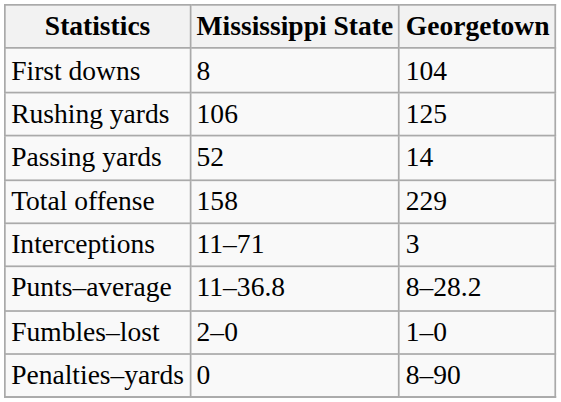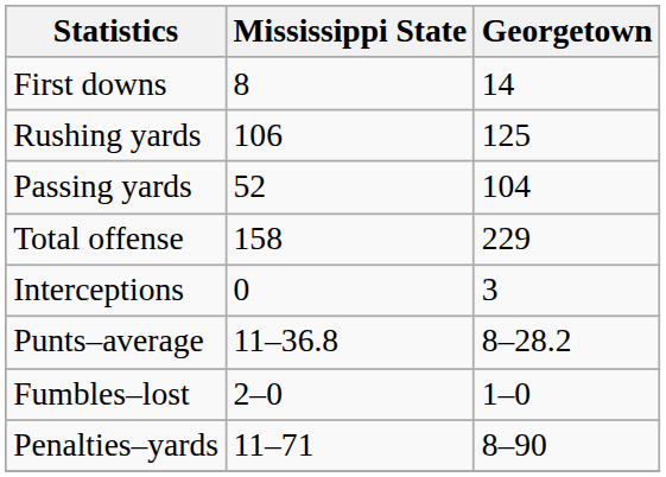First downs | Georgetown: 104 -> 14
Passing yards | Georgetown: 14 -> 104
Interceptions | Mississippi State: 11–71 -> 0
Penalties–yards | Mississippi State: 0 -> 11–71
